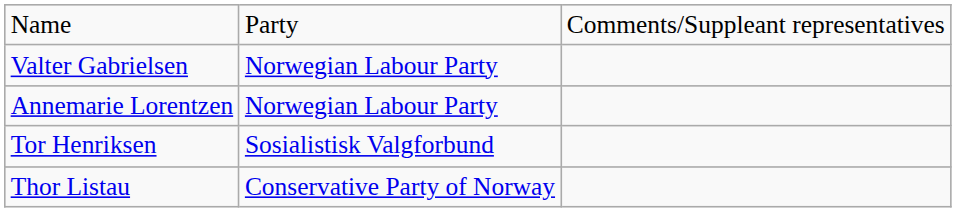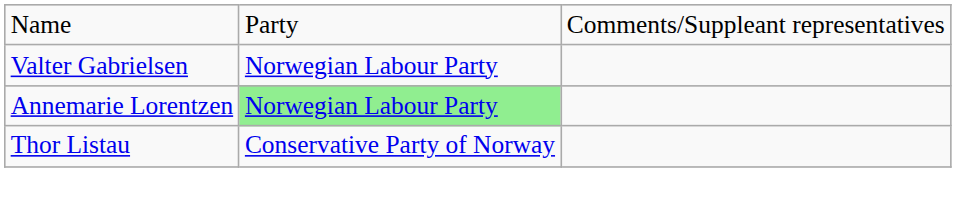Annemarie Lorentzen | column 2: no background -> lightgreen background
- row: Tor Henriksen | Sosialistisk Valgforbund
